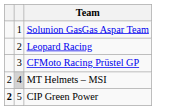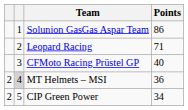+ column: Points | 86 | 71 | 40 | 36 | 34
CIP Green Power | column 1: bold -> normal
